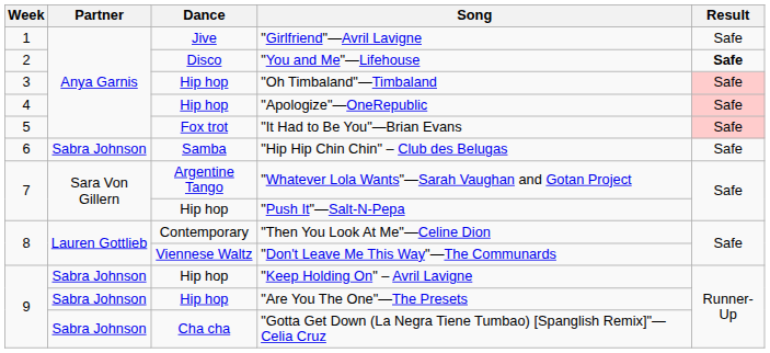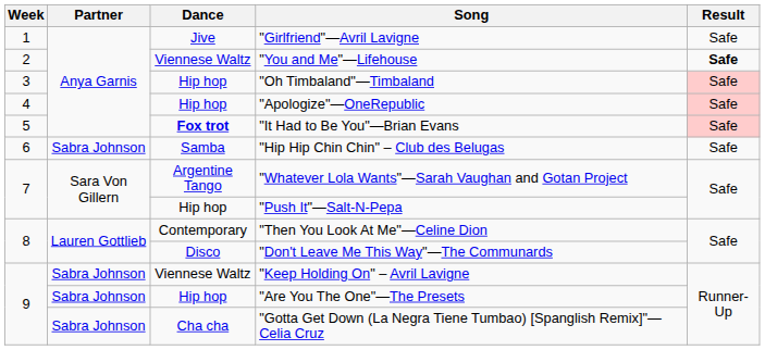"You and Me"—Lifehouse | Dance: Disco -> Viennese Waltz
"It Had to Be You"—Brian Evans | Dance: normal -> bold
"Don't Leave Me This Way"—The Communards | Dance: Viennese Waltz -> Disco
"Keep Holding On" – Avril Lavigne | Dance: Hip hop -> Viennese Waltz
